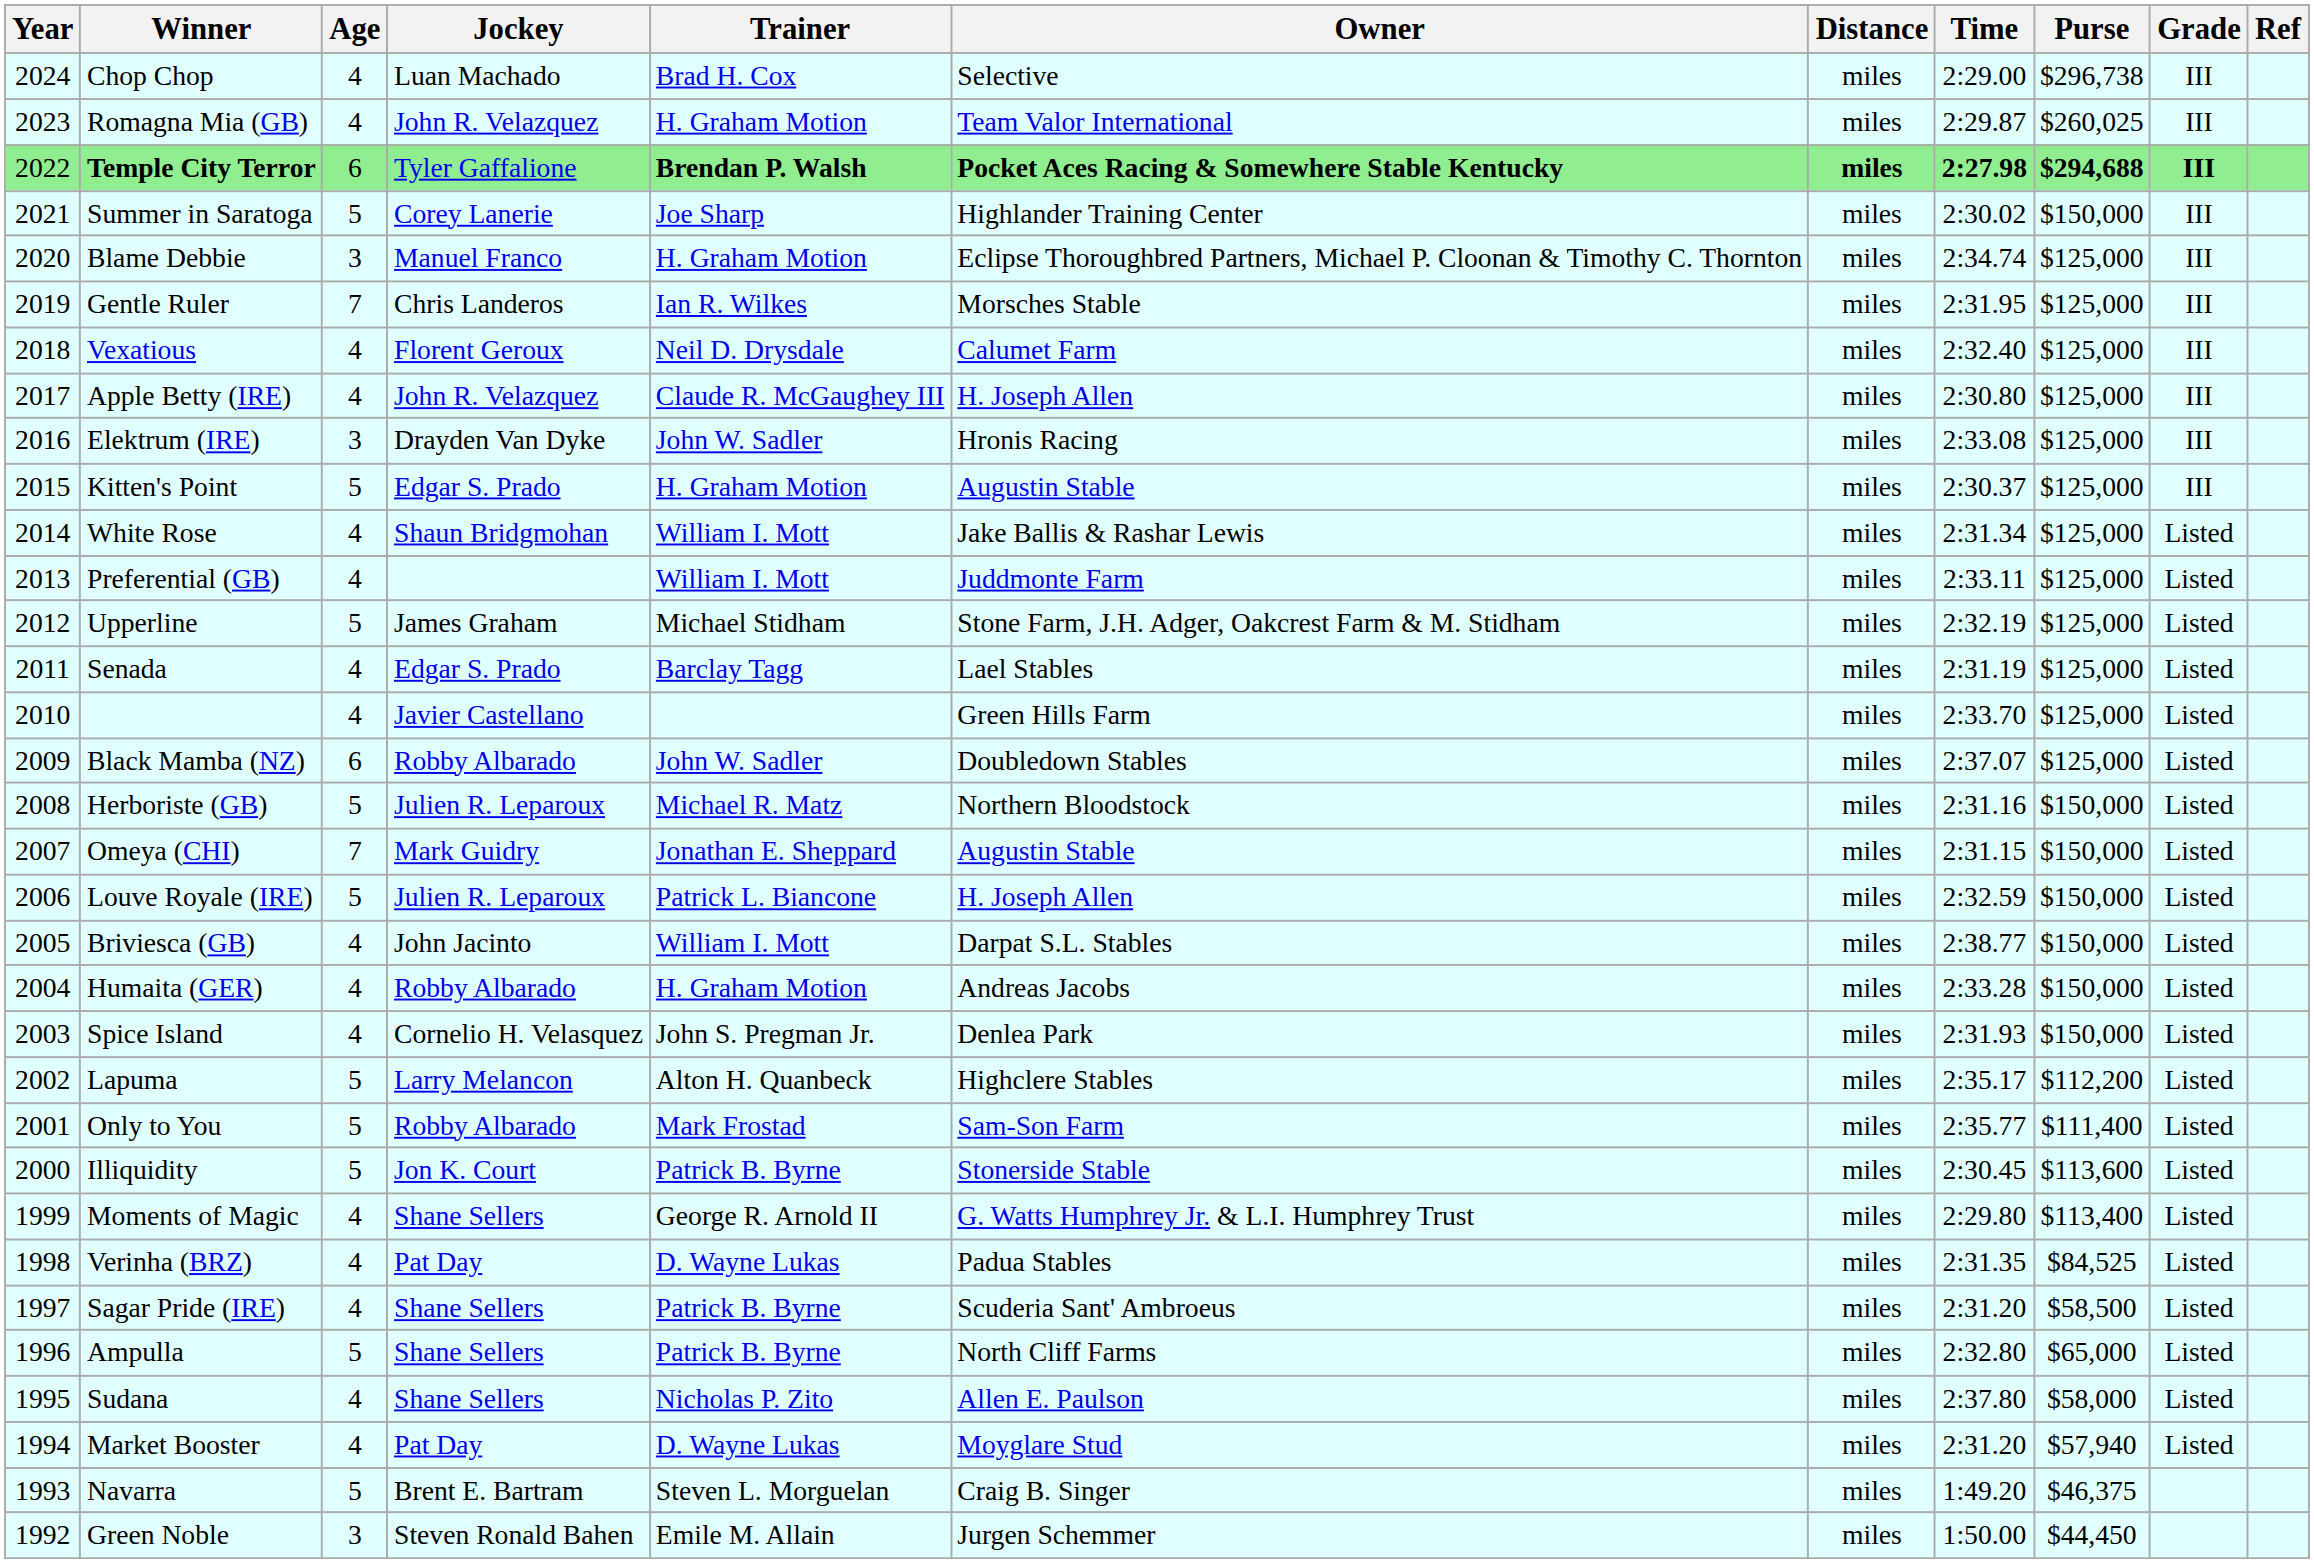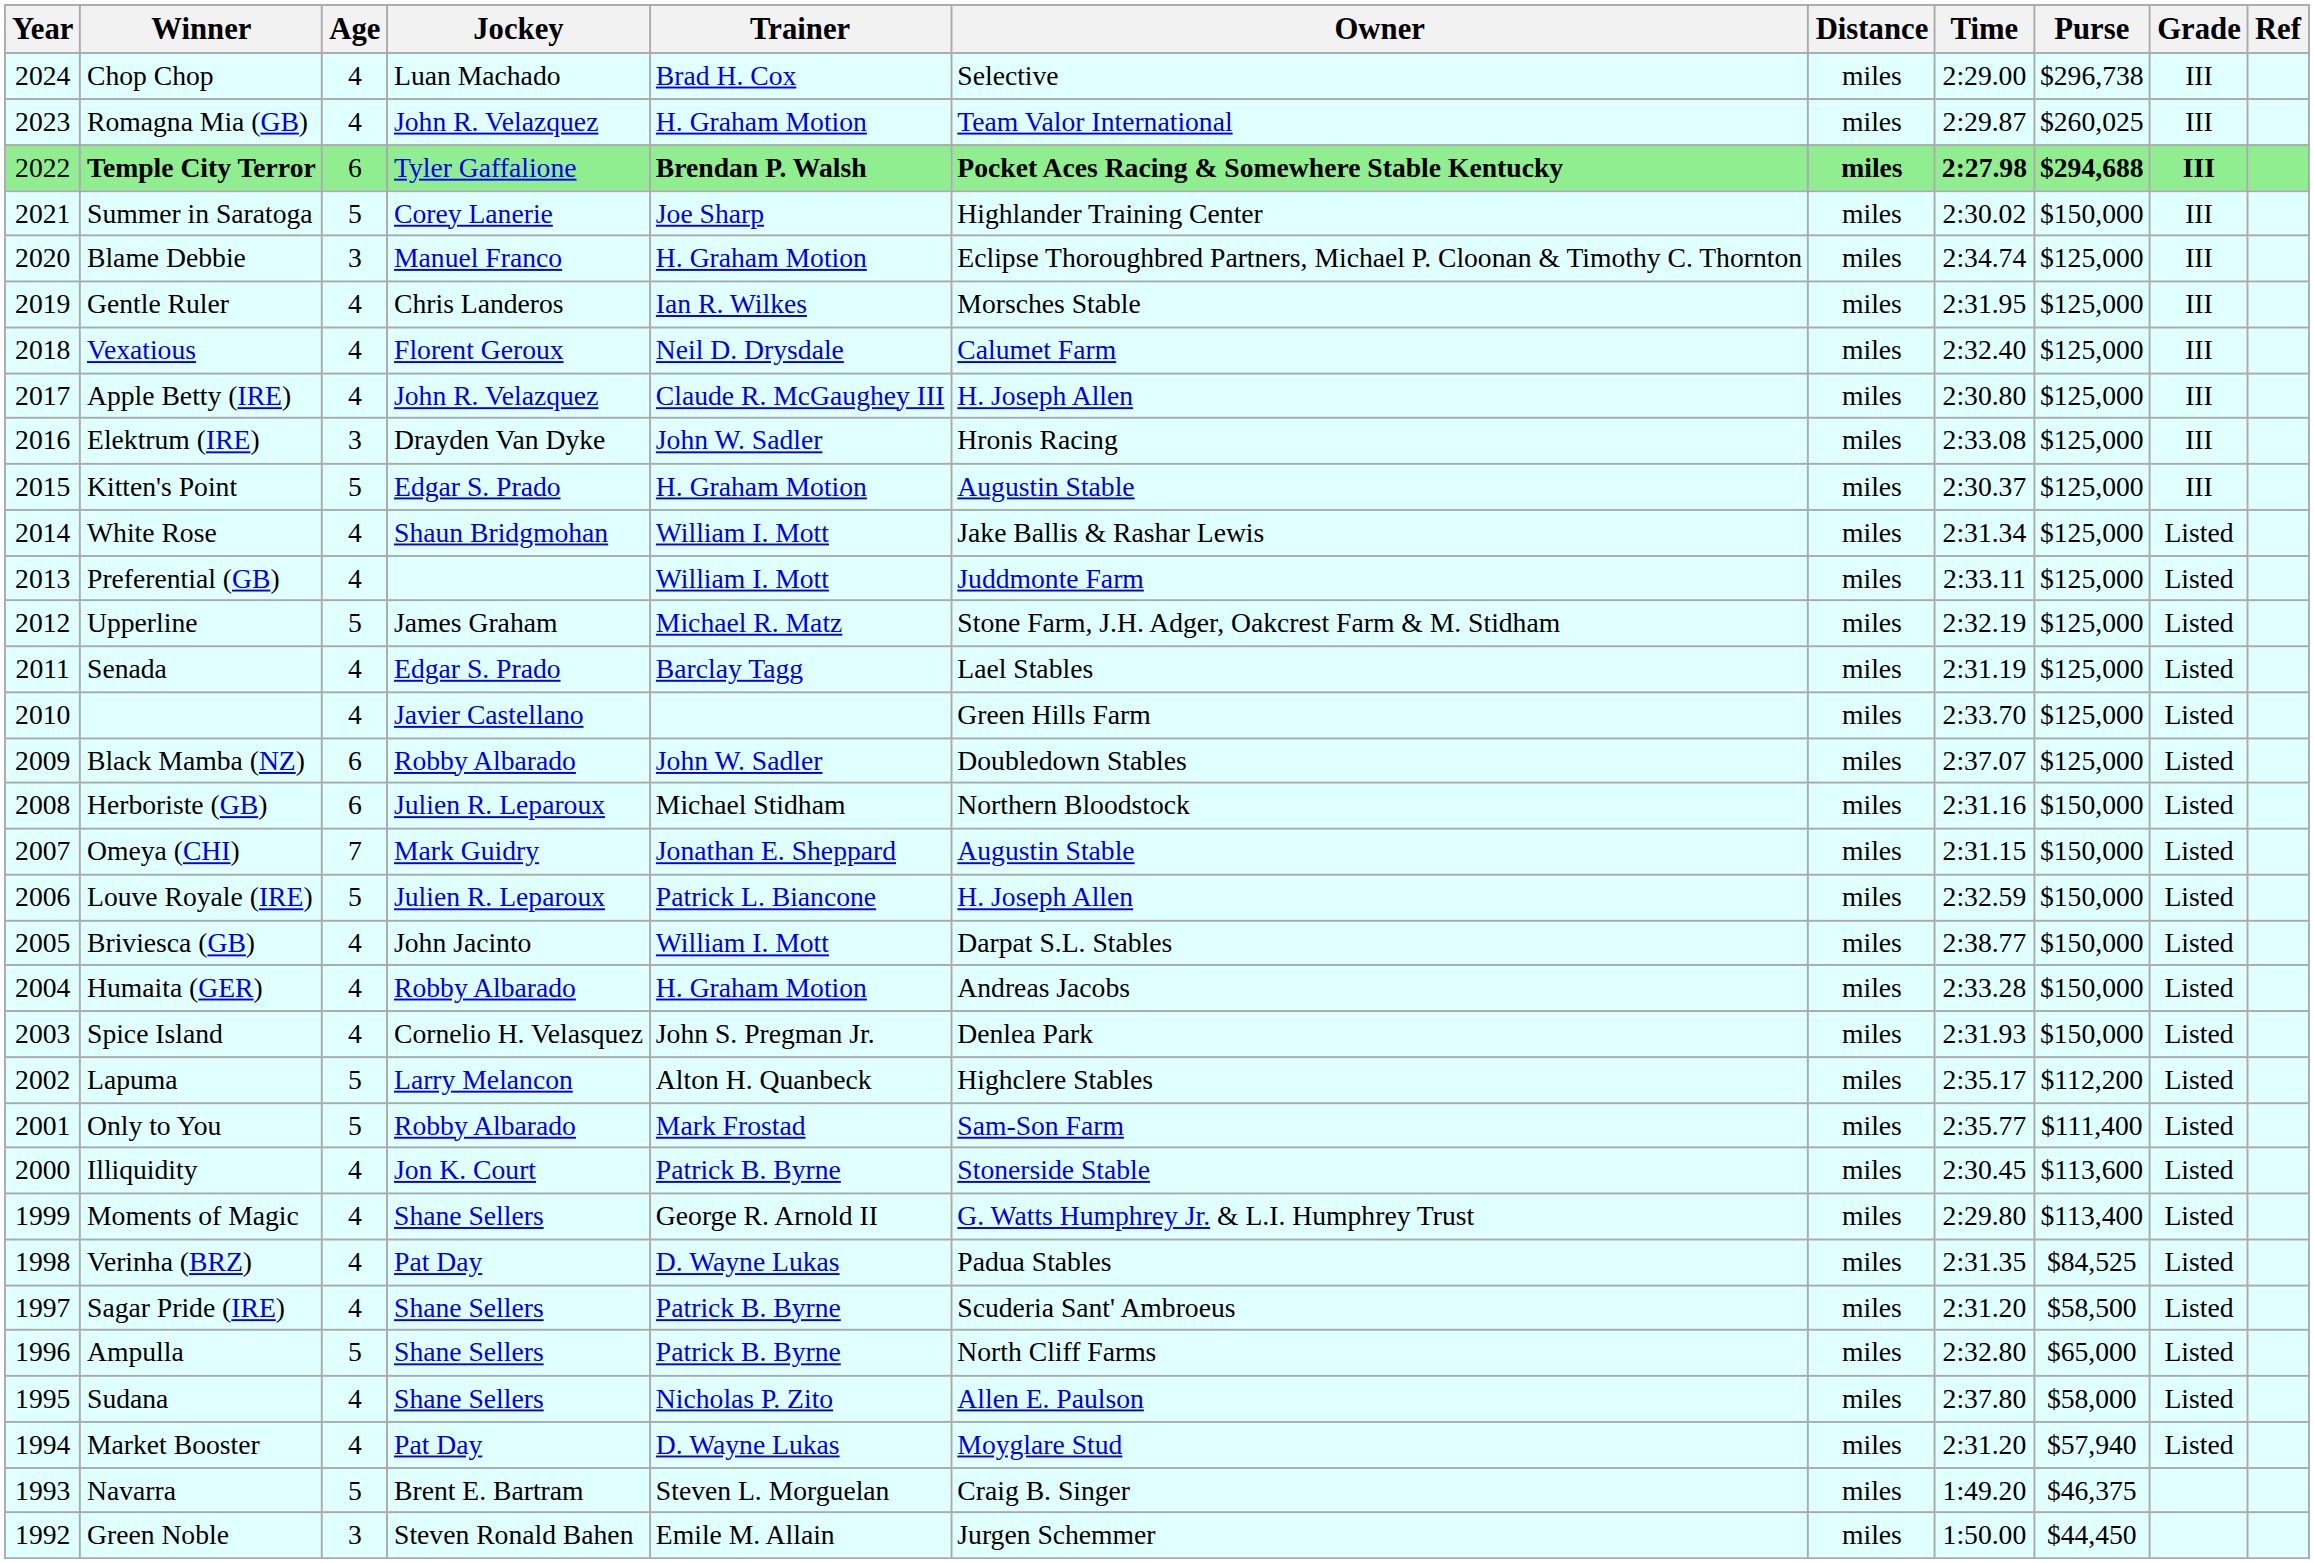Gentle Ruler | Age: 7 -> 4
Upperline | Trainer: Michael Stidham -> Michael R. Matz
Herboriste (GB) | Age: 5 -> 6
Herboriste (GB) | Trainer: Michael R. Matz -> Michael Stidham
Illiquidity | Age: 5 -> 4
